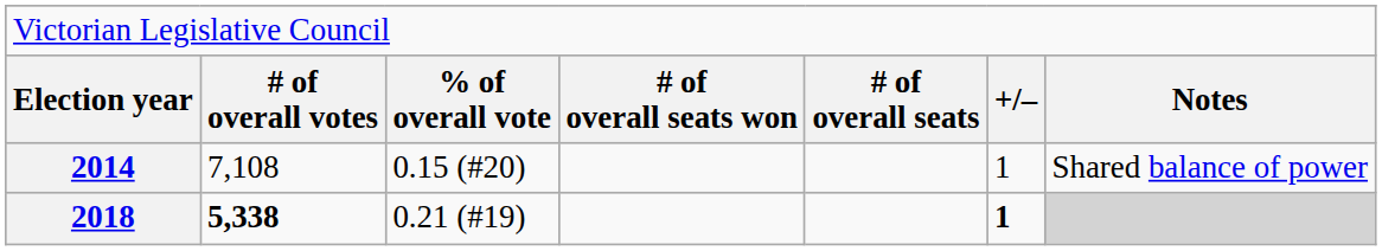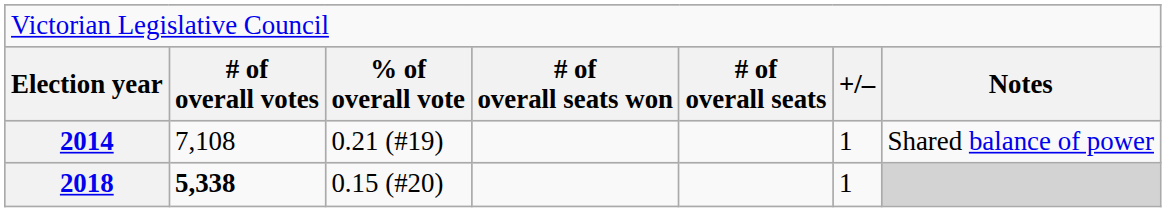2014 | column 3: 0.15 (#20) -> 0.21 (#19)
2018 | column 3: 0.21 (#19) -> 0.15 (#20)
2018 | column 6: bold -> normal
